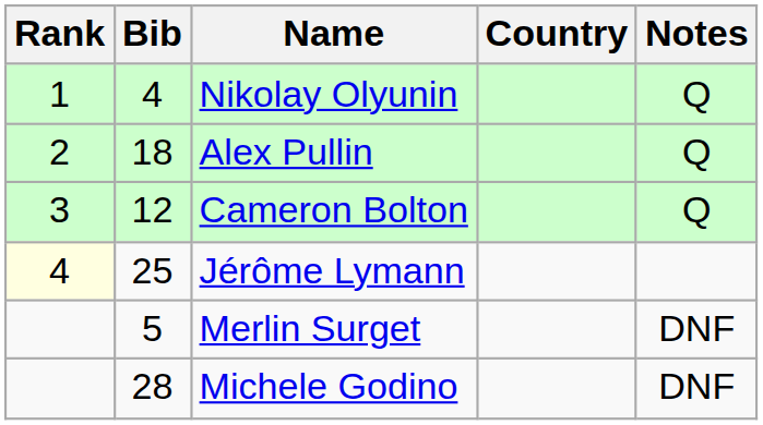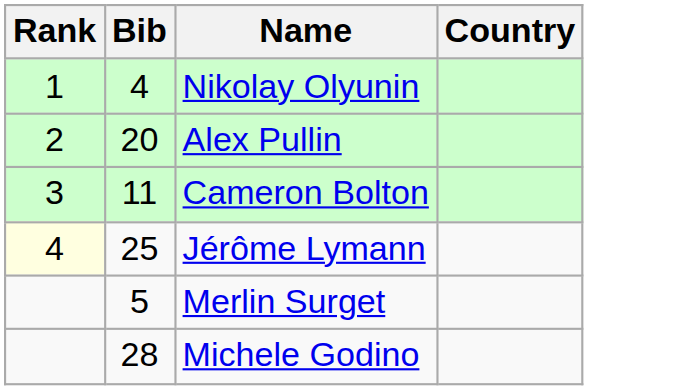- column: Notes | Q | Q | Q | DNF | DNF
Alex Pullin | Bib: 18 -> 20
Cameron Bolton | Bib: 12 -> 11
